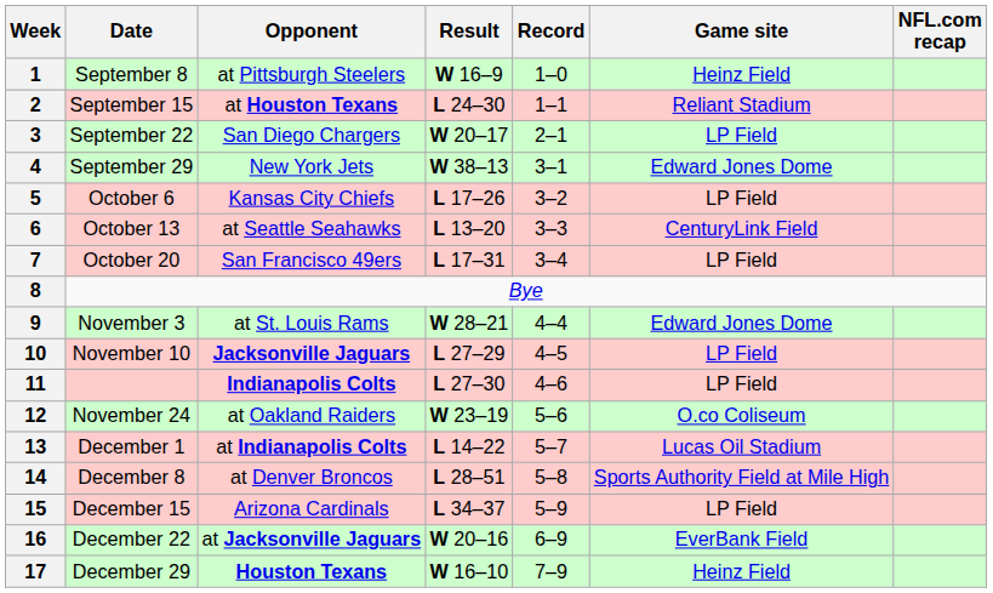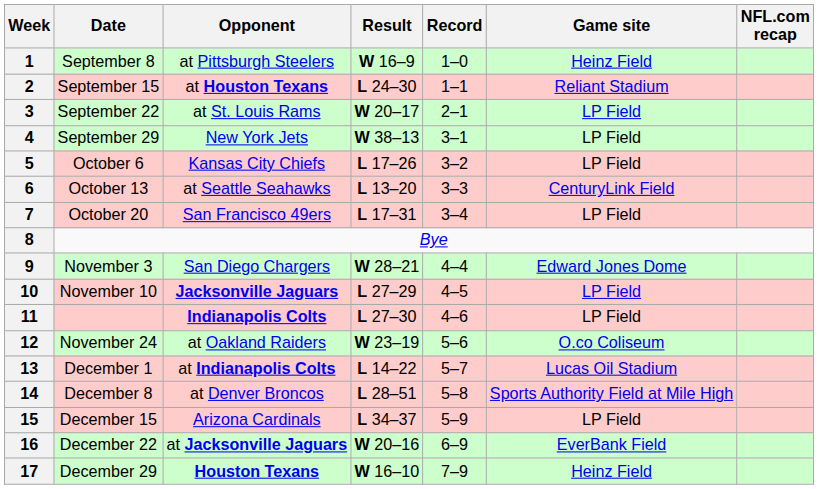3 | Opponent: San Diego Chargers -> at St. Louis Rams
4 | Game site: Edward Jones Dome -> LP Field
9 | Opponent: at St. Louis Rams -> San Diego Chargers
